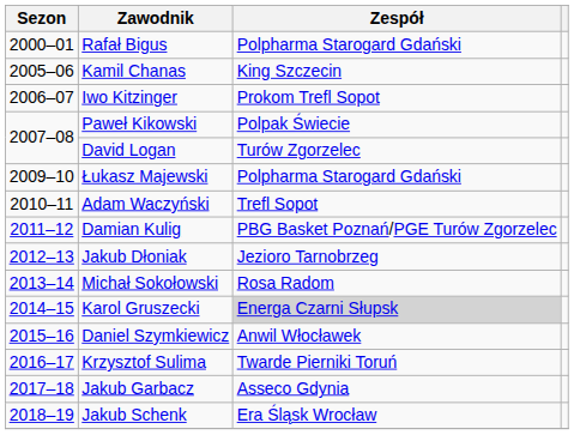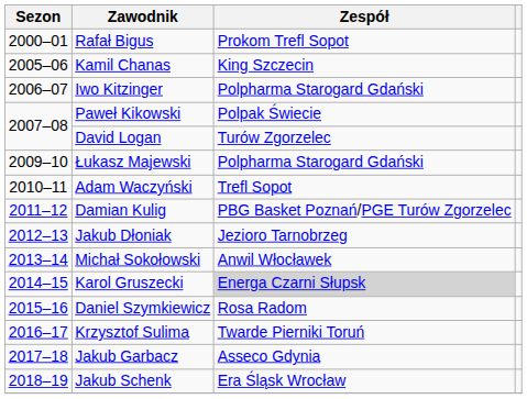Rafał Bigus | Zespół: Polpharma Starogard Gdański -> Prokom Trefl Sopot
Iwo Kitzinger | Zespół: Prokom Trefl Sopot -> Polpharma Starogard Gdański
Michał Sokołowski | Zespół: Rosa Radom -> Anwil Włocławek
Daniel Szymkiewicz | Zespół: Anwil Włocławek -> Rosa Radom
